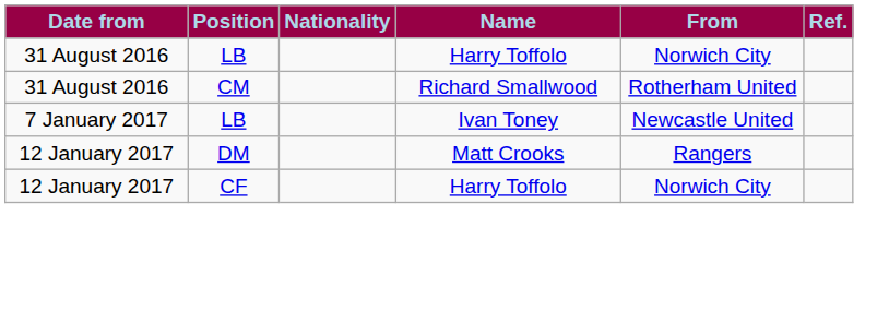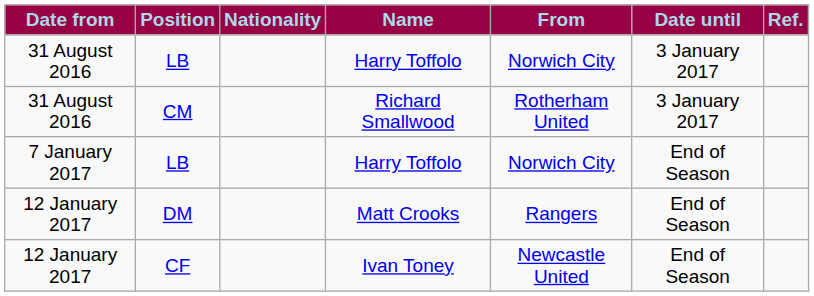+ column: Date until | 3 January 2017 | 3 January 2017 | End of Season | End of Season | End of Season
7 January 2017 / LB | Name: Ivan Toney -> Harry Toffolo
7 January 2017 / LB | From: Newcastle United -> Norwich City
CF | Name: Harry Toffolo -> Ivan Toney
CF | From: Norwich City -> Newcastle United
